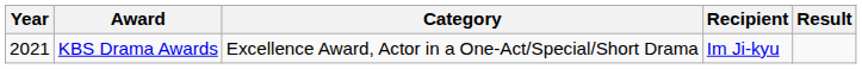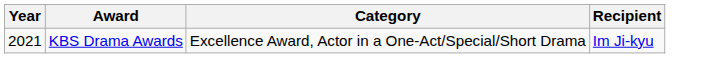- column: Result
